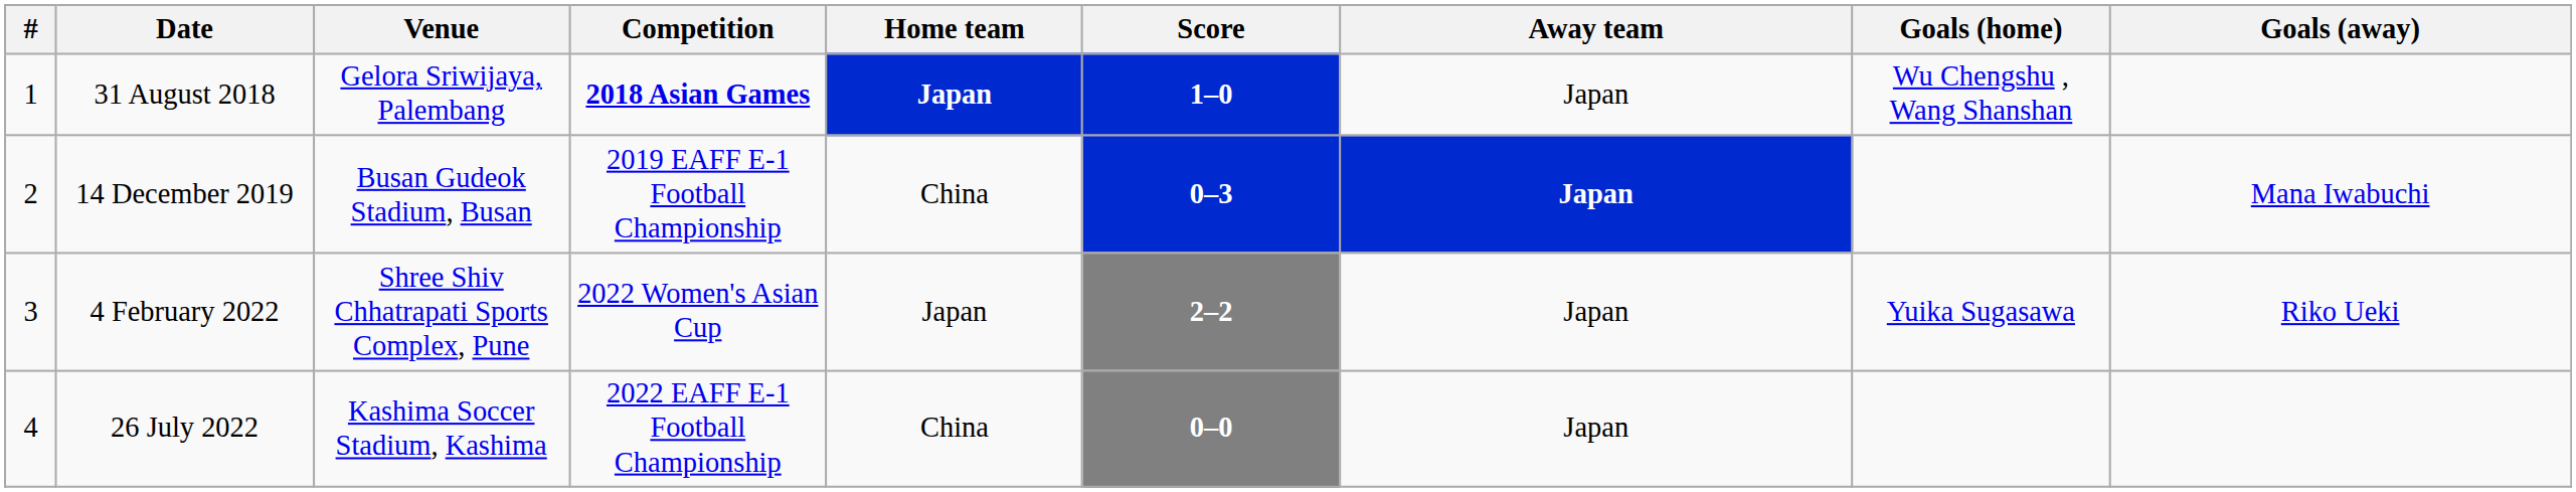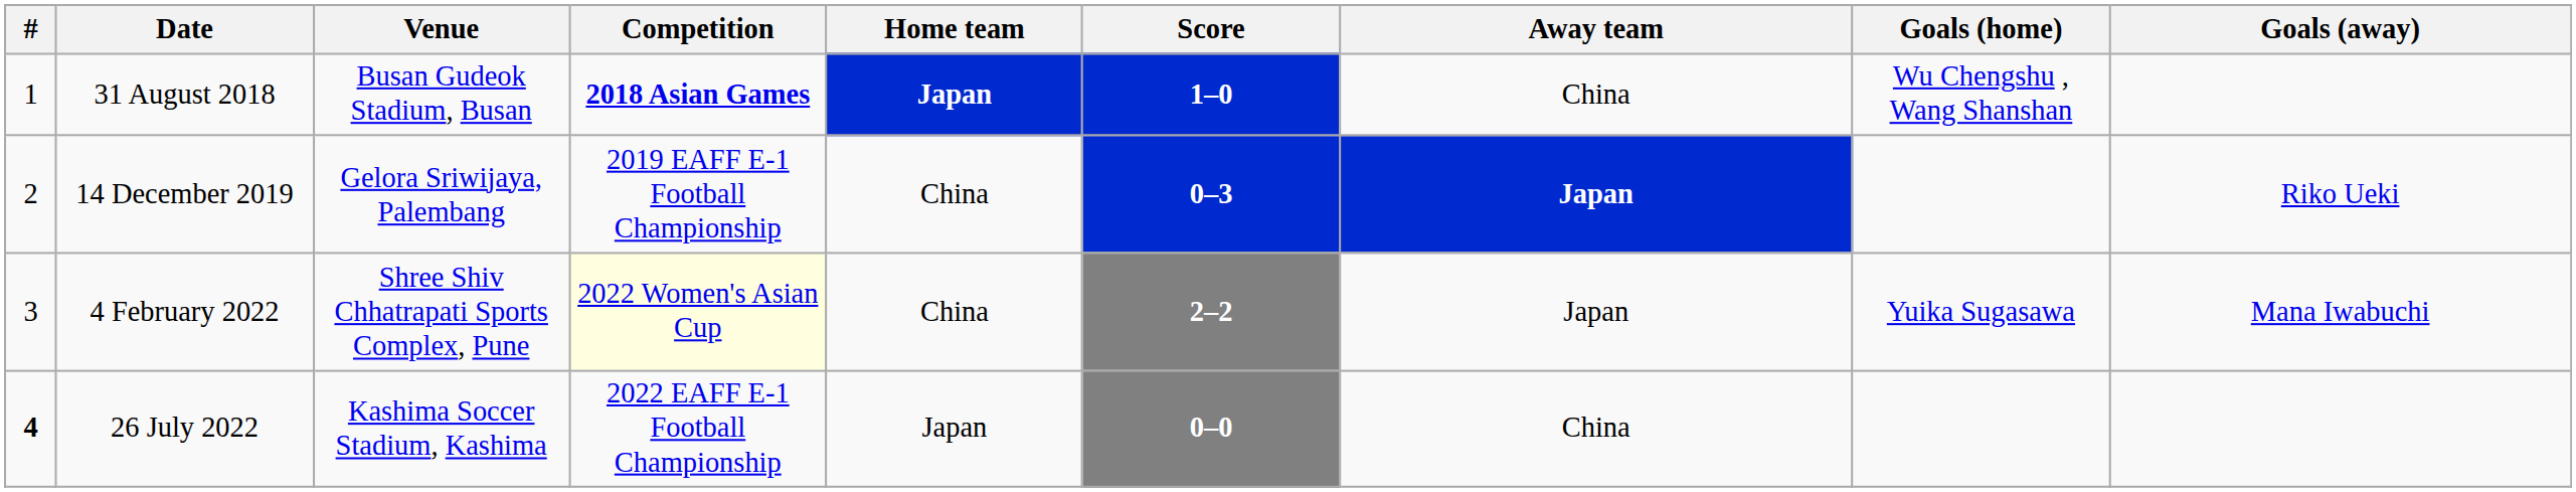31 August 2018 | Venue: Gelora Sriwijaya, Palembang -> Busan Gudeok Stadium, Busan
31 August 2018 | Away team: Japan -> China
14 December 2019 | Venue: Busan Gudeok Stadium, Busan -> Gelora Sriwijaya, Palembang
14 December 2019 | Goals (away): Mana Iwabuchi -> Riko Ueki
4 February 2022 | Competition: no background -> lightyellow background
4 February 2022 | Home team: Japan -> China
4 February 2022 | Goals (away): Riko Ueki -> Mana Iwabuchi
26 July 2022 | #: normal -> bold
26 July 2022 | Home team: China -> Japan
26 July 2022 | Away team: Japan -> China
